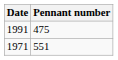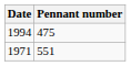475 | Date: 1991 -> 1994
